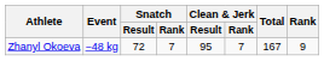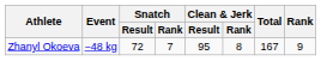Zhanyl Okoeva | Clean & Jerk / Rank: 7 -> 8
